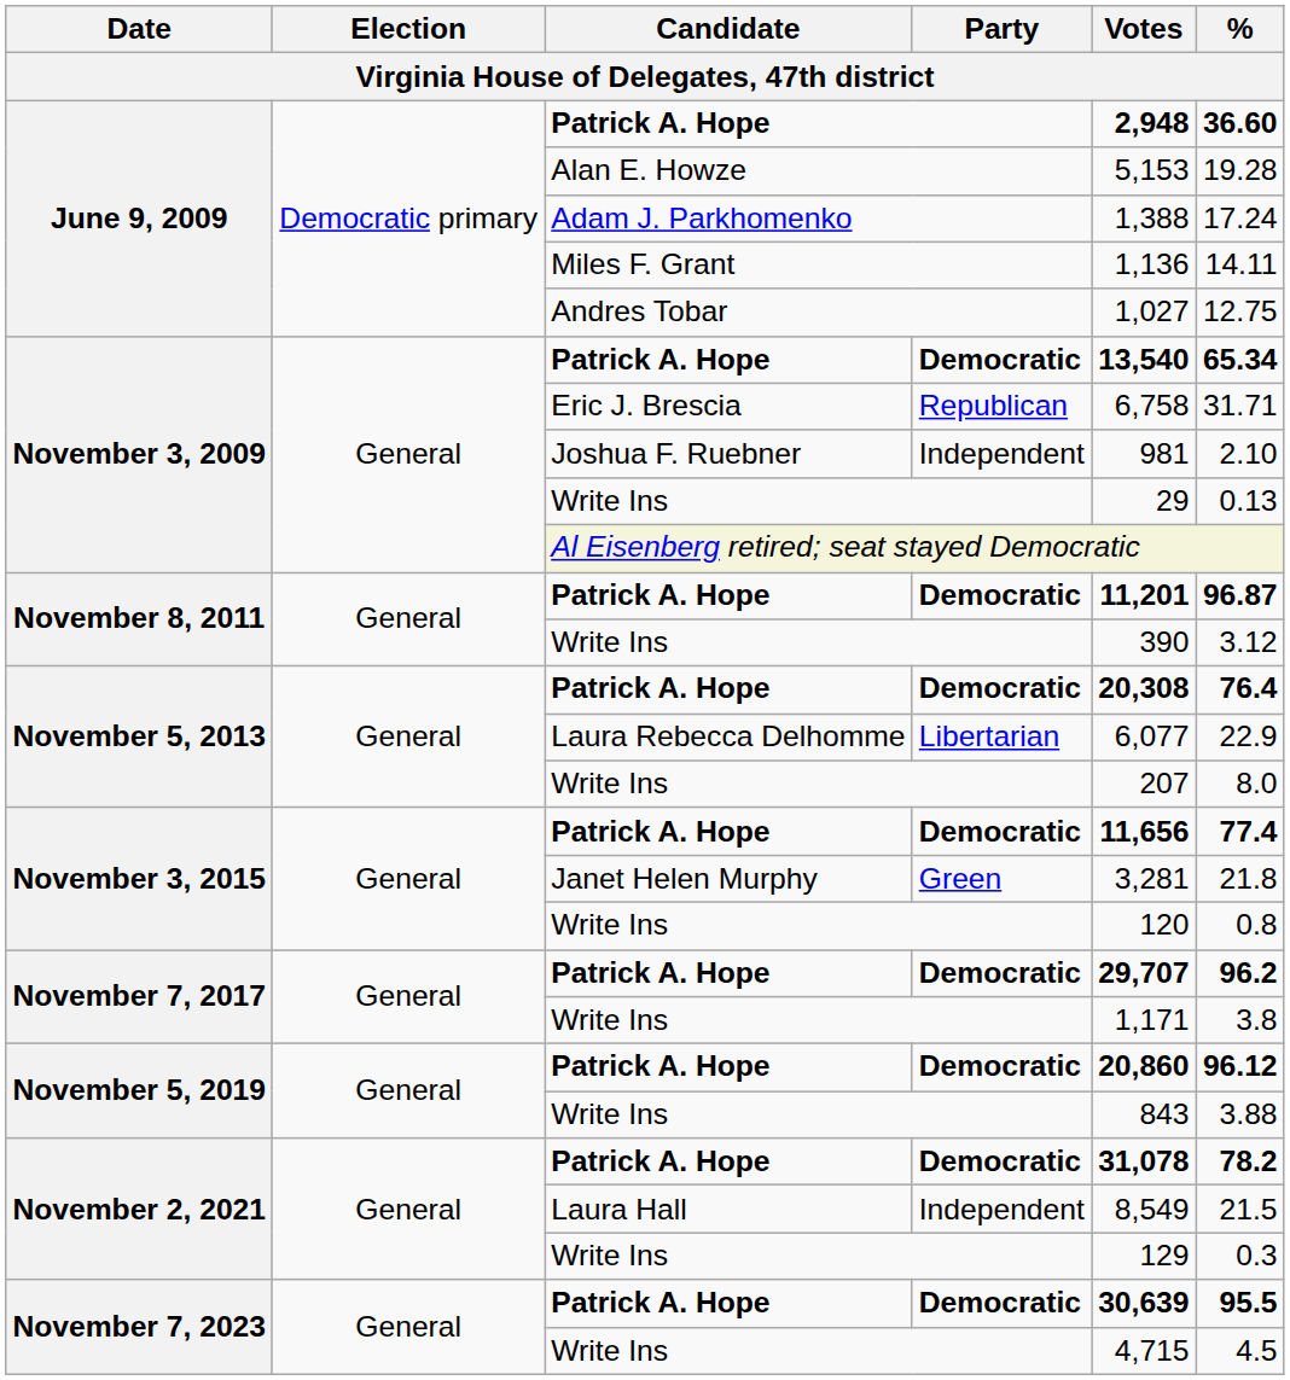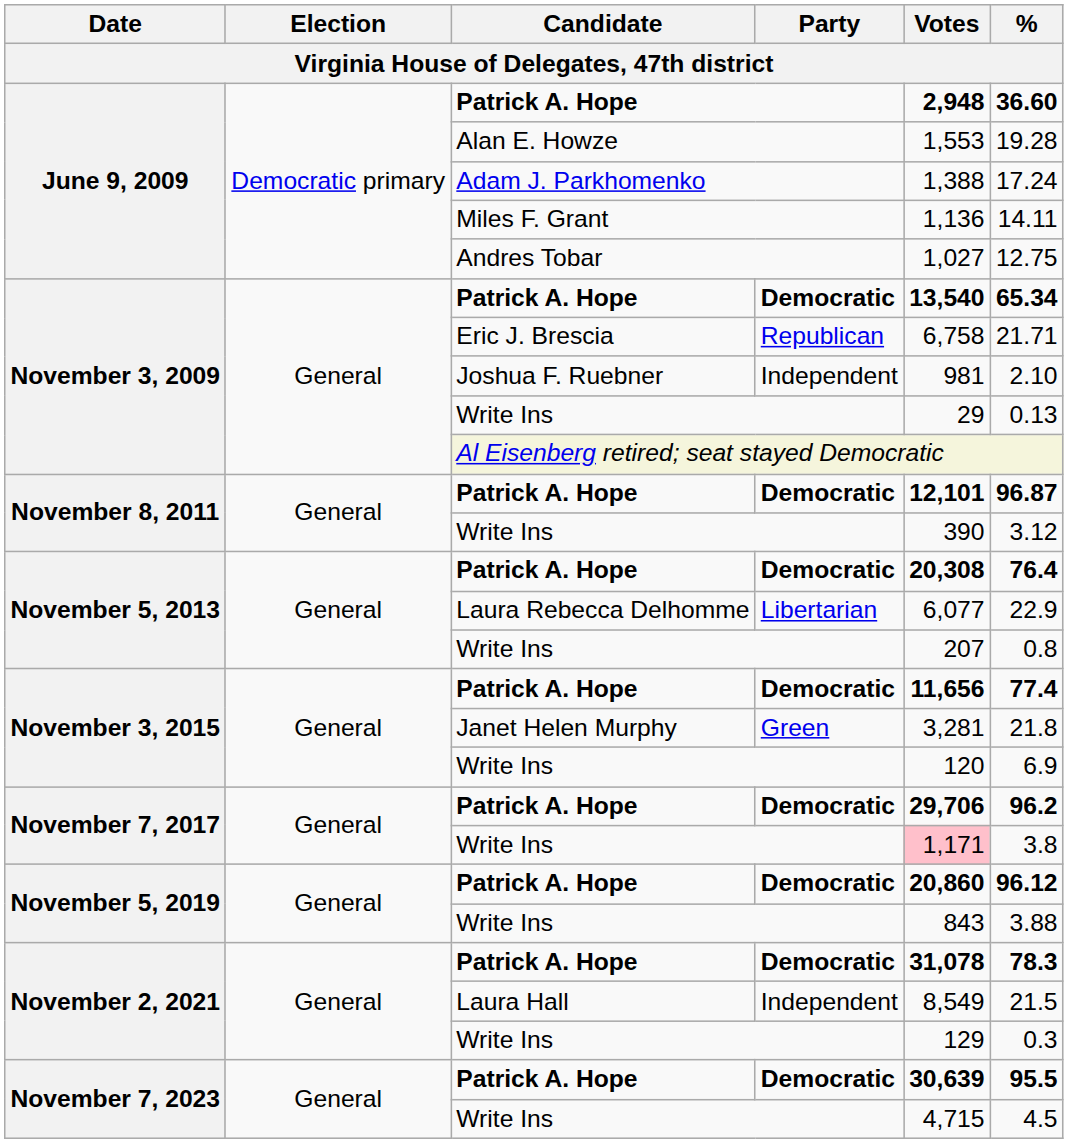Alan E. Howze | Votes: 5,153 -> 1,553
Eric J. Brescia | %: 31.71 -> 21.71
November 8, 2011 / Patrick A. Hope | Votes: 11,201 -> 12,101
November 5, 2013 / Write Ins | %: 8.0 -> 0.8
November 3, 2015 / Write Ins | %: 0.8 -> 6.9
November 7, 2017 / Patrick A. Hope | Votes: 29,707 -> 29,706
November 7, 2017 / Write Ins | Votes: no background -> pink background
November 2, 2021 / Patrick A. Hope | %: 78.2 -> 78.3
